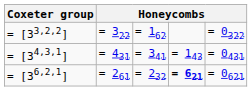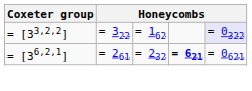= [33,2,2] | column 5: no background -> lavender background
- row: = [34,3,1] | = 431 | = 341 | = 143 | = 0431
